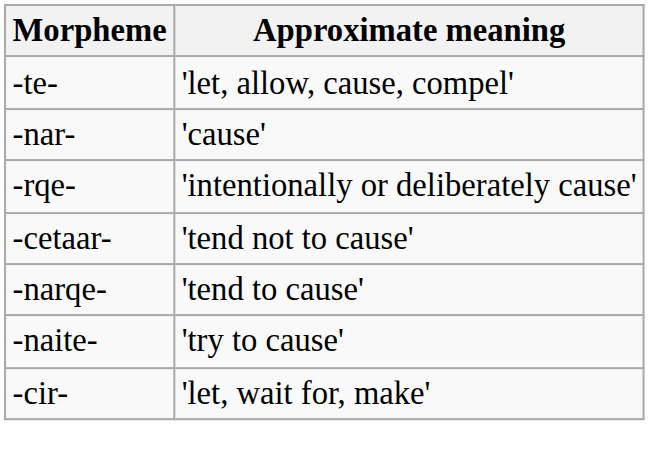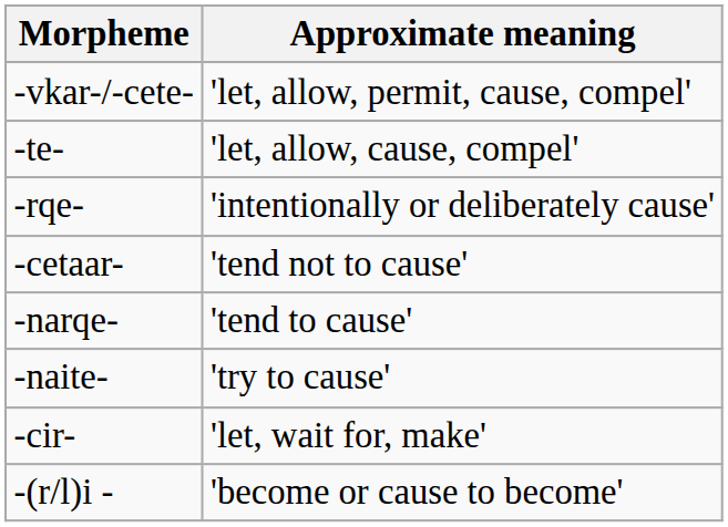+ row: -vkar-/-cete- | 'let, allow, permit, cause, compel'
- row: -nar- | 'cause'
+ row: -(r/l)i - | 'become or cause to become'
